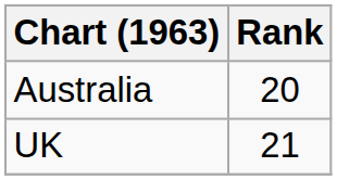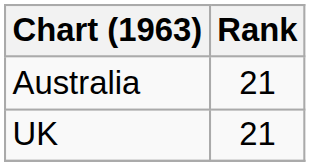Australia | Rank: 20 -> 21
